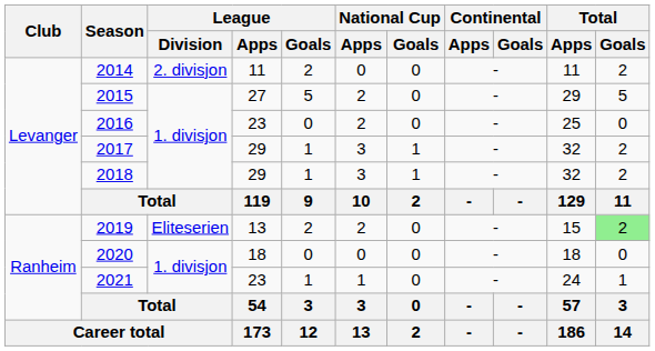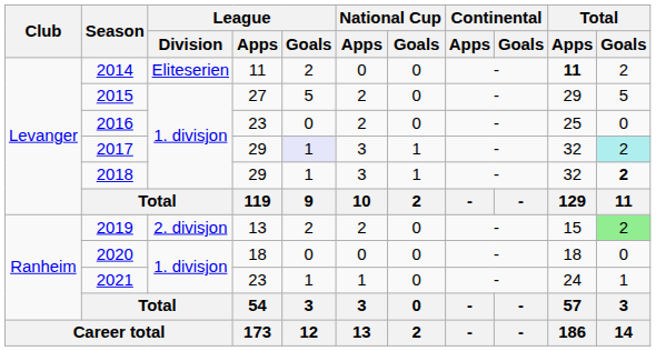2014 | League / Division: 2. divisjon -> Eliteserien
2014 | Total / Apps: normal -> bold
2017 | League / Goals: no background -> lavender background
2017 | Total / Goals: no background -> paleturquoise background
2018 | Total / Goals: normal -> bold
2019 | League / Division: Eliteserien -> 2. divisjon
